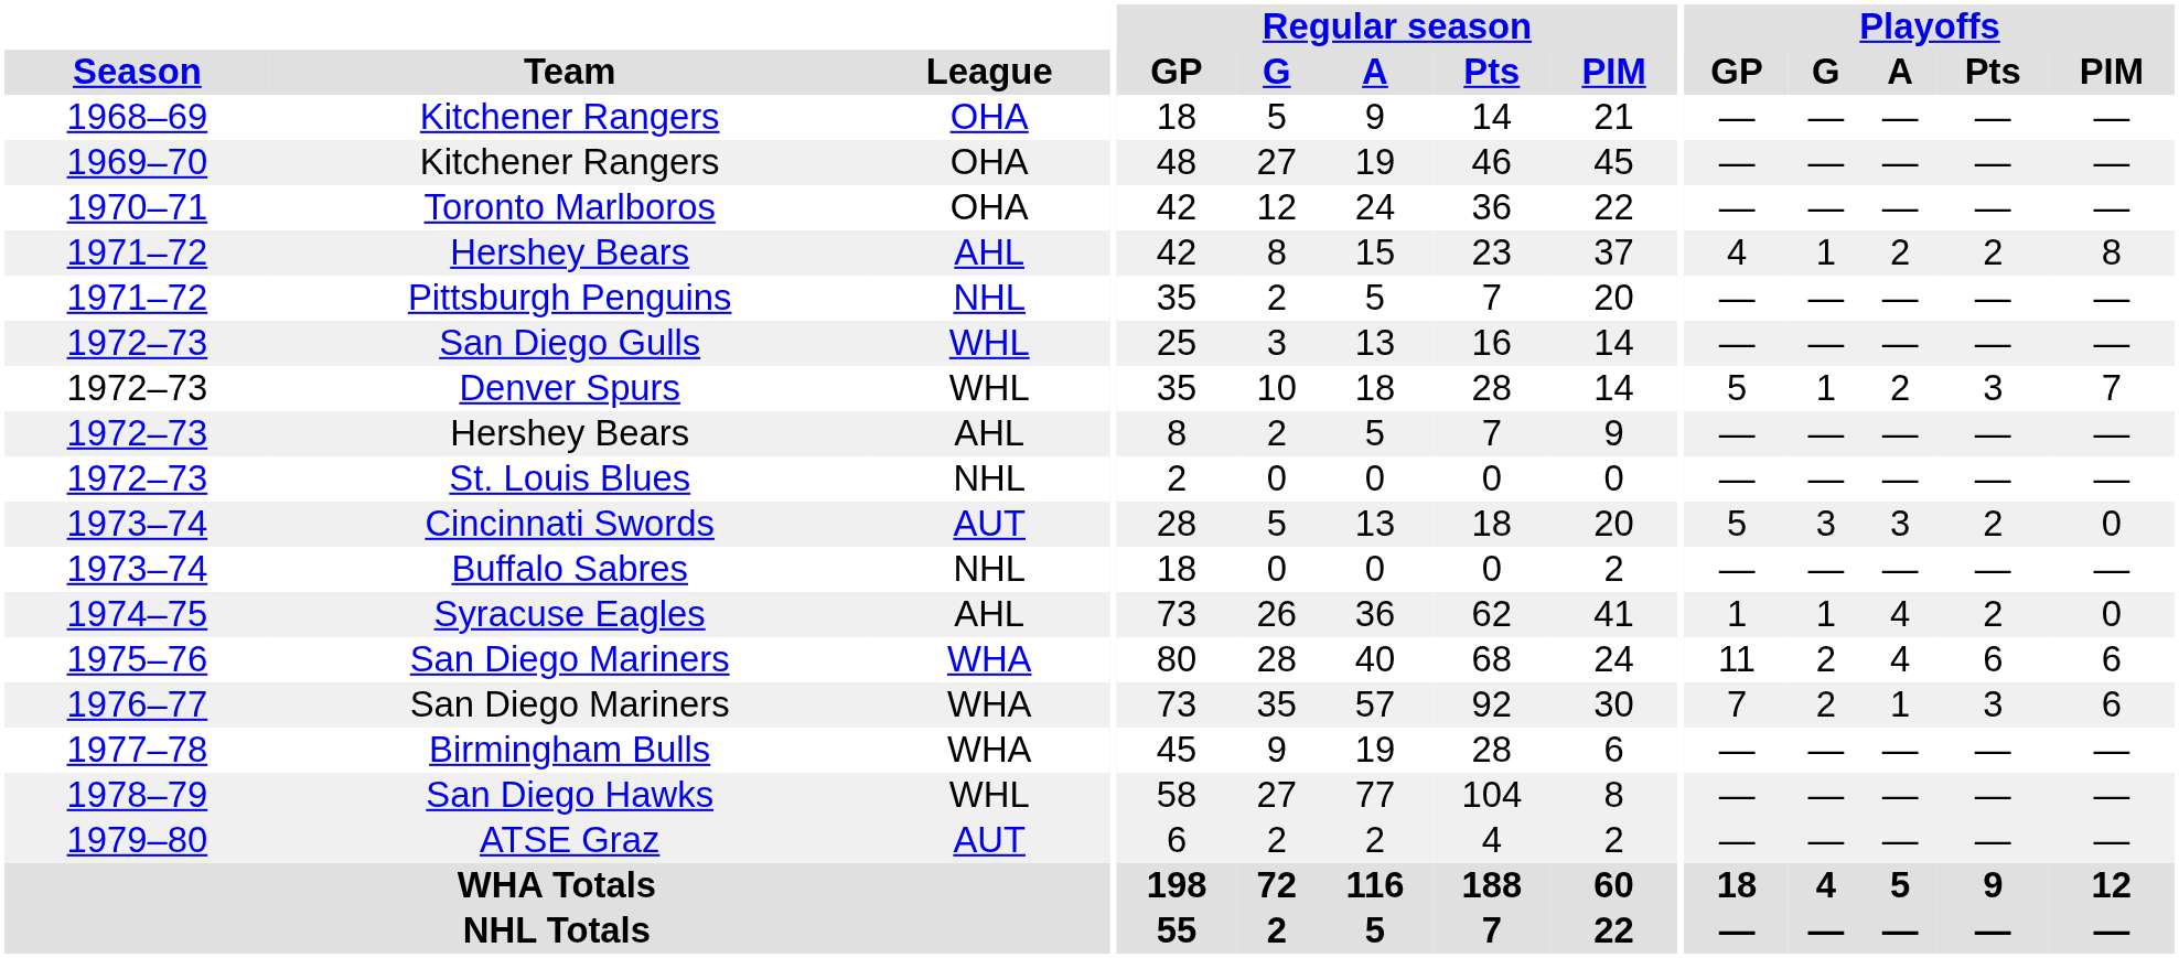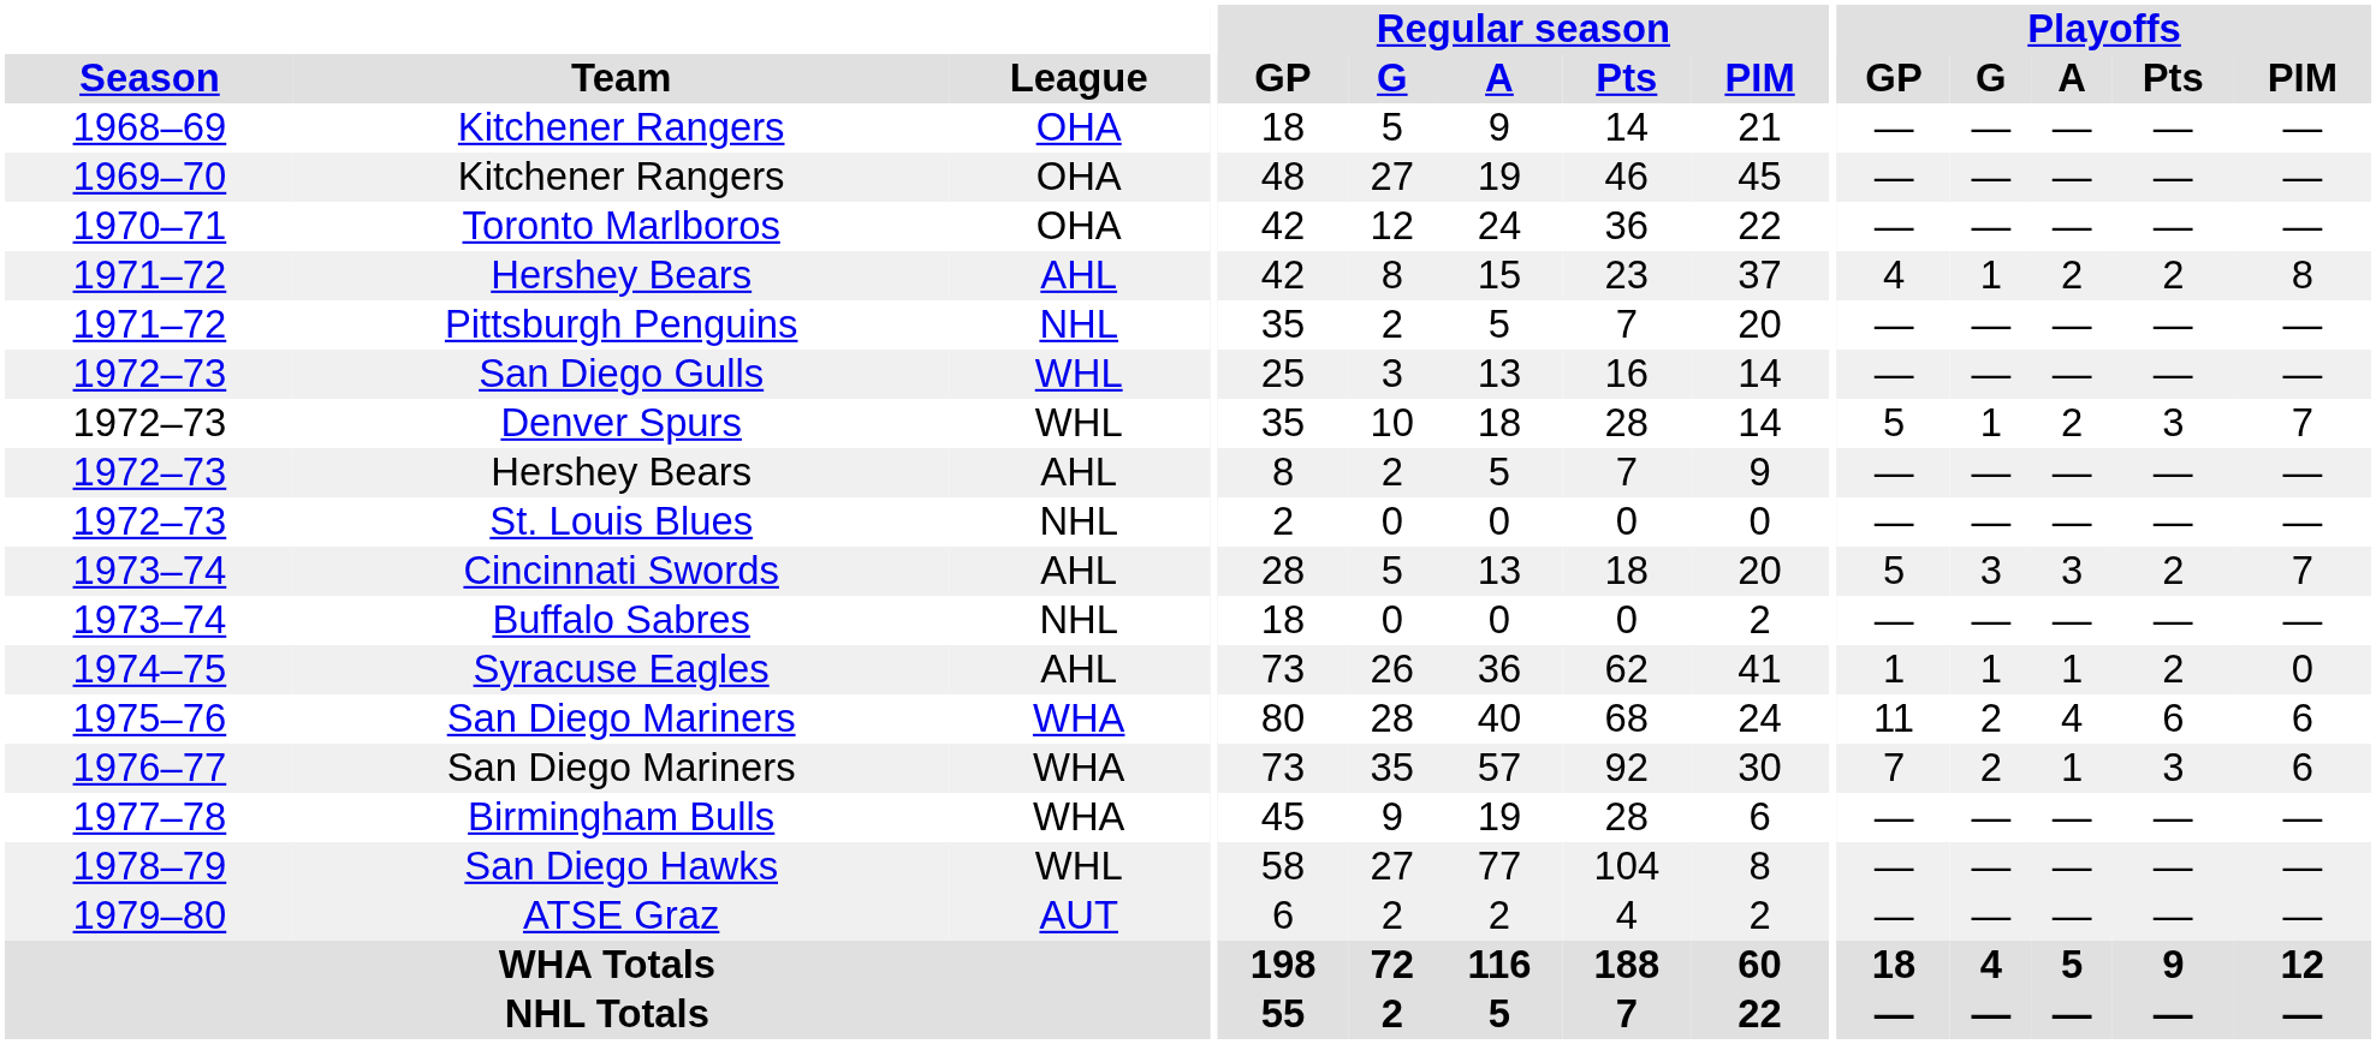Cincinnati Swords | League: AUT -> AHL
Cincinnati Swords | Playoffs / PIM: 0 -> 7
Syracuse Eagles | Playoffs / A: 4 -> 1
